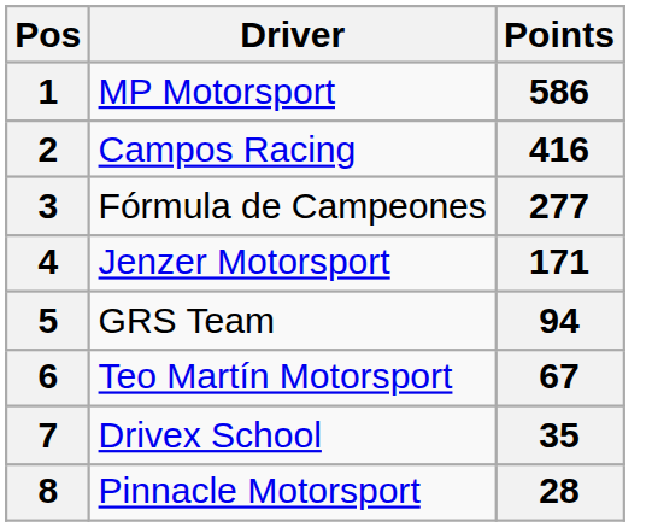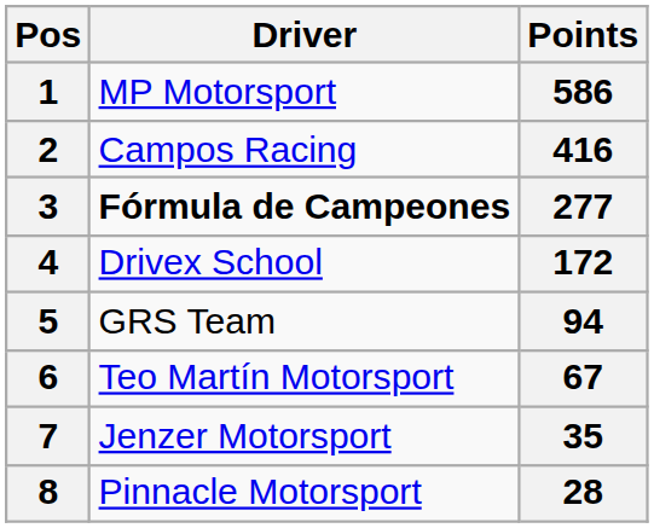3 | Driver: normal -> bold
4 | Driver: Jenzer Motorsport -> Drivex School
4 | Points: 171 -> 172
7 | Driver: Drivex School -> Jenzer Motorsport
